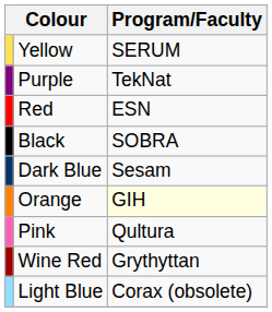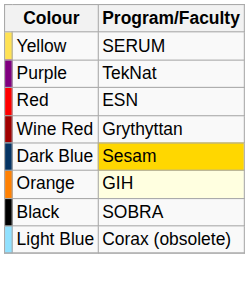rows swapped: Black <-> Wine Red
Dark Blue | Program/Faculty: no background -> gold background
- row: Pink | Qultura
